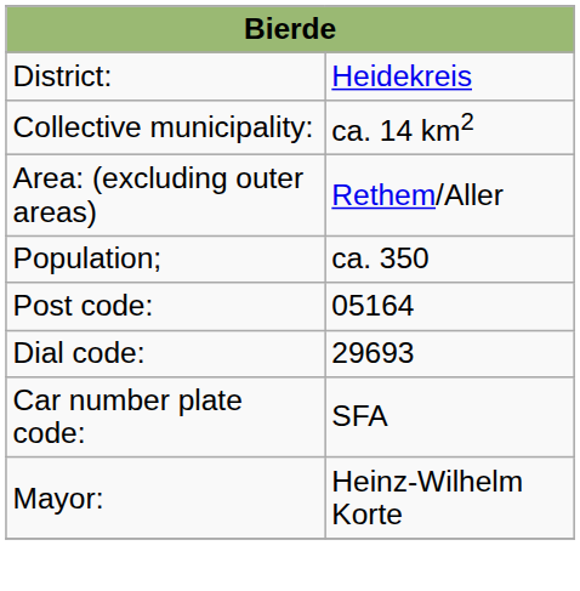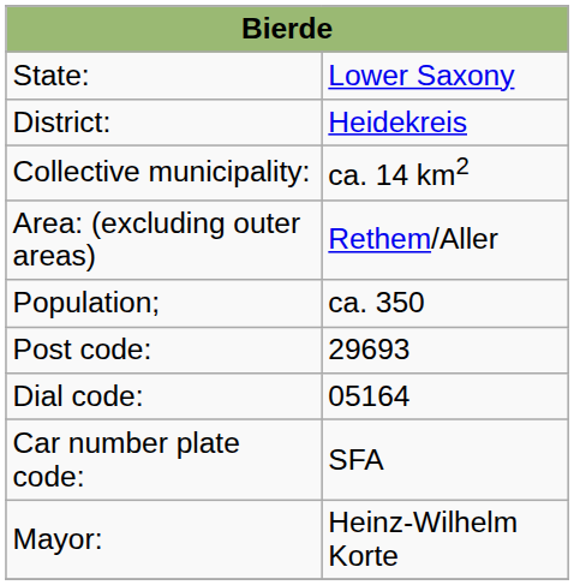+ row: State: | Lower Saxony
Post code: | column 2: 05164 -> 29693
Dial code: | column 2: 29693 -> 05164
